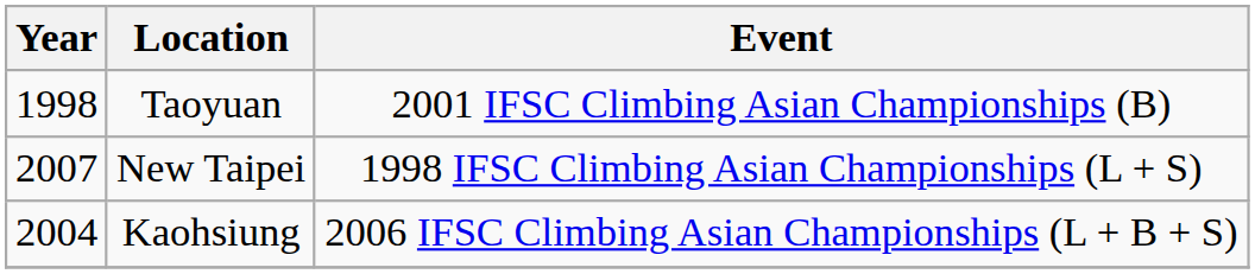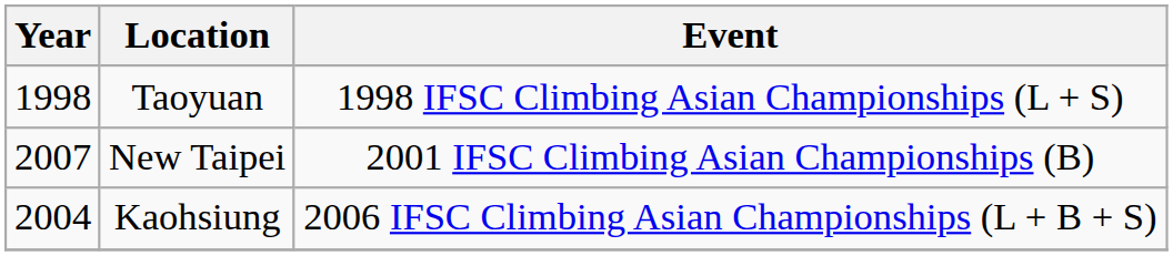Taoyuan | Event: 2001 IFSC Climbing Asian Championships (B) -> 1998 IFSC Climbing Asian Championships (L + S)
New Taipei | Event: 1998 IFSC Climbing Asian Championships (L + S) -> 2001 IFSC Climbing Asian Championships (B)
